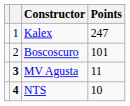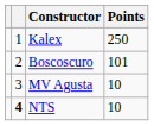Kalex | Points: 247 -> 250
MV Agusta | column 2: bold -> normal
MV Agusta | Points: 11 -> 10
